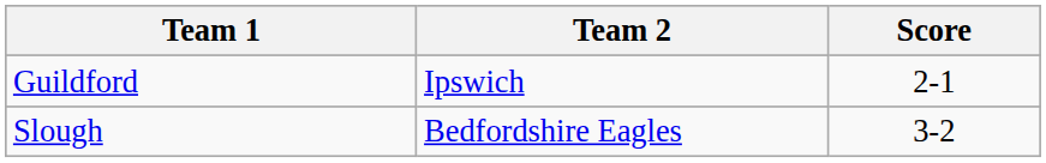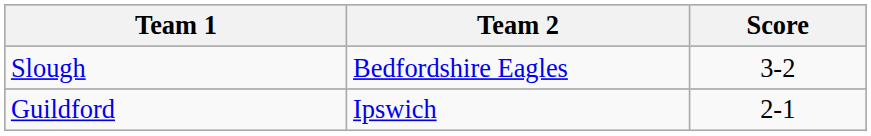rows swapped: Guildford <-> Slough
